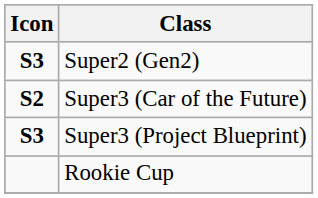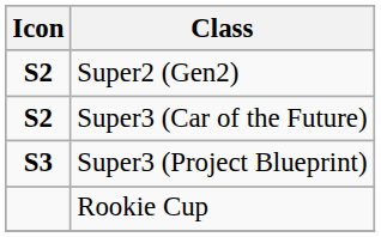Super2 (Gen2) | Icon: S3 -> S2
